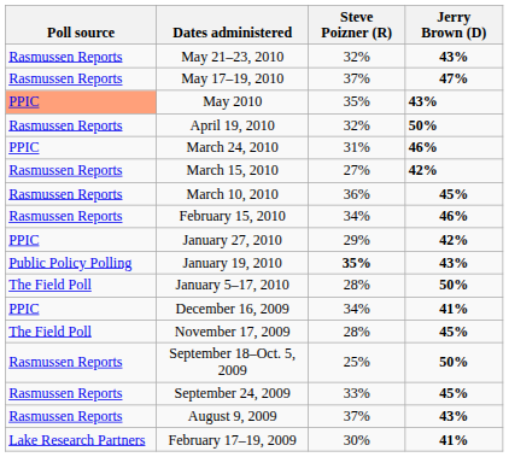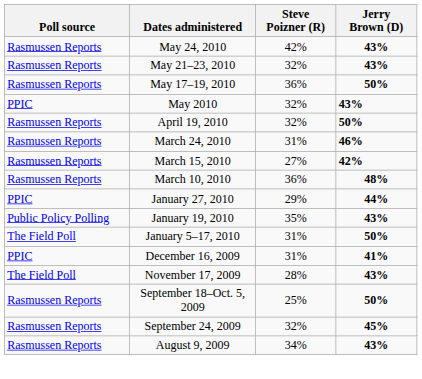+ row: Rasmussen Reports | May 24, 2010 | 42% | 43%
May 17–19, 2010 | Steve Poizner (R): 37% -> 36%
May 17–19, 2010 | Jerry Brown (D): 47% -> 50%
May 2010 | Poll source: lightsalmon background -> no background
May 2010 | Steve Poizner (R): 35% -> 32%
March 24, 2010 | Poll source: PPIC -> Rasmussen Reports
March 10, 2010 | Jerry Brown (D): 45% -> 48%
- row: Rasmussen Reports | February 15, 2010 | 34% | 46%
January 27, 2010 | Jerry Brown (D): 42% -> 44%
January 19, 2010 | Steve Poizner (R): bold -> normal
January 5–17, 2010 | Steve Poizner (R): 28% -> 31%
December 16, 2009 | Steve Poizner (R): 34% -> 31%
November 17, 2009 | Jerry Brown (D): 45% -> 43%
September 24, 2009 | Steve Poizner (R): 33% -> 32%
August 9, 2009 | Steve Poizner (R): 37% -> 34%
- row: Lake Research Partners | February 17–19, 2009 | 30% | 41%
